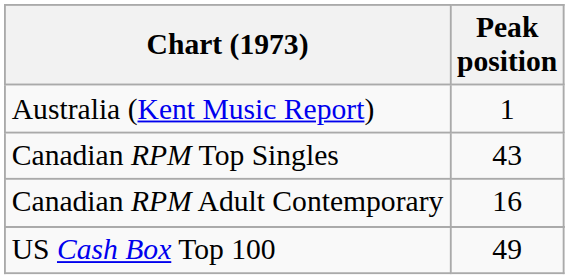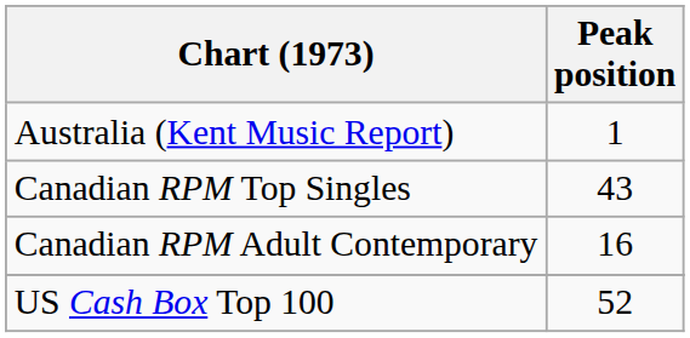US Cash Box Top 100 | Peak position: 49 -> 52
